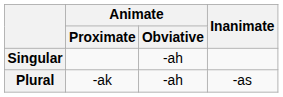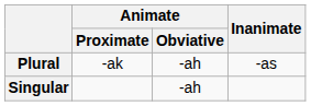rows swapped: Singular <-> Plural
